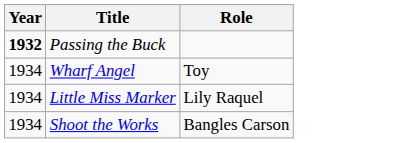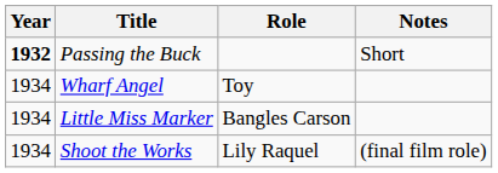+ column: Notes | Short | (final film role)
Little Miss Marker | Role: Lily Raquel -> Bangles Carson
Shoot the Works | Role: Bangles Carson -> Lily Raquel
